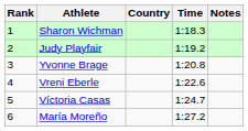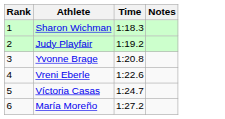- column: Country
